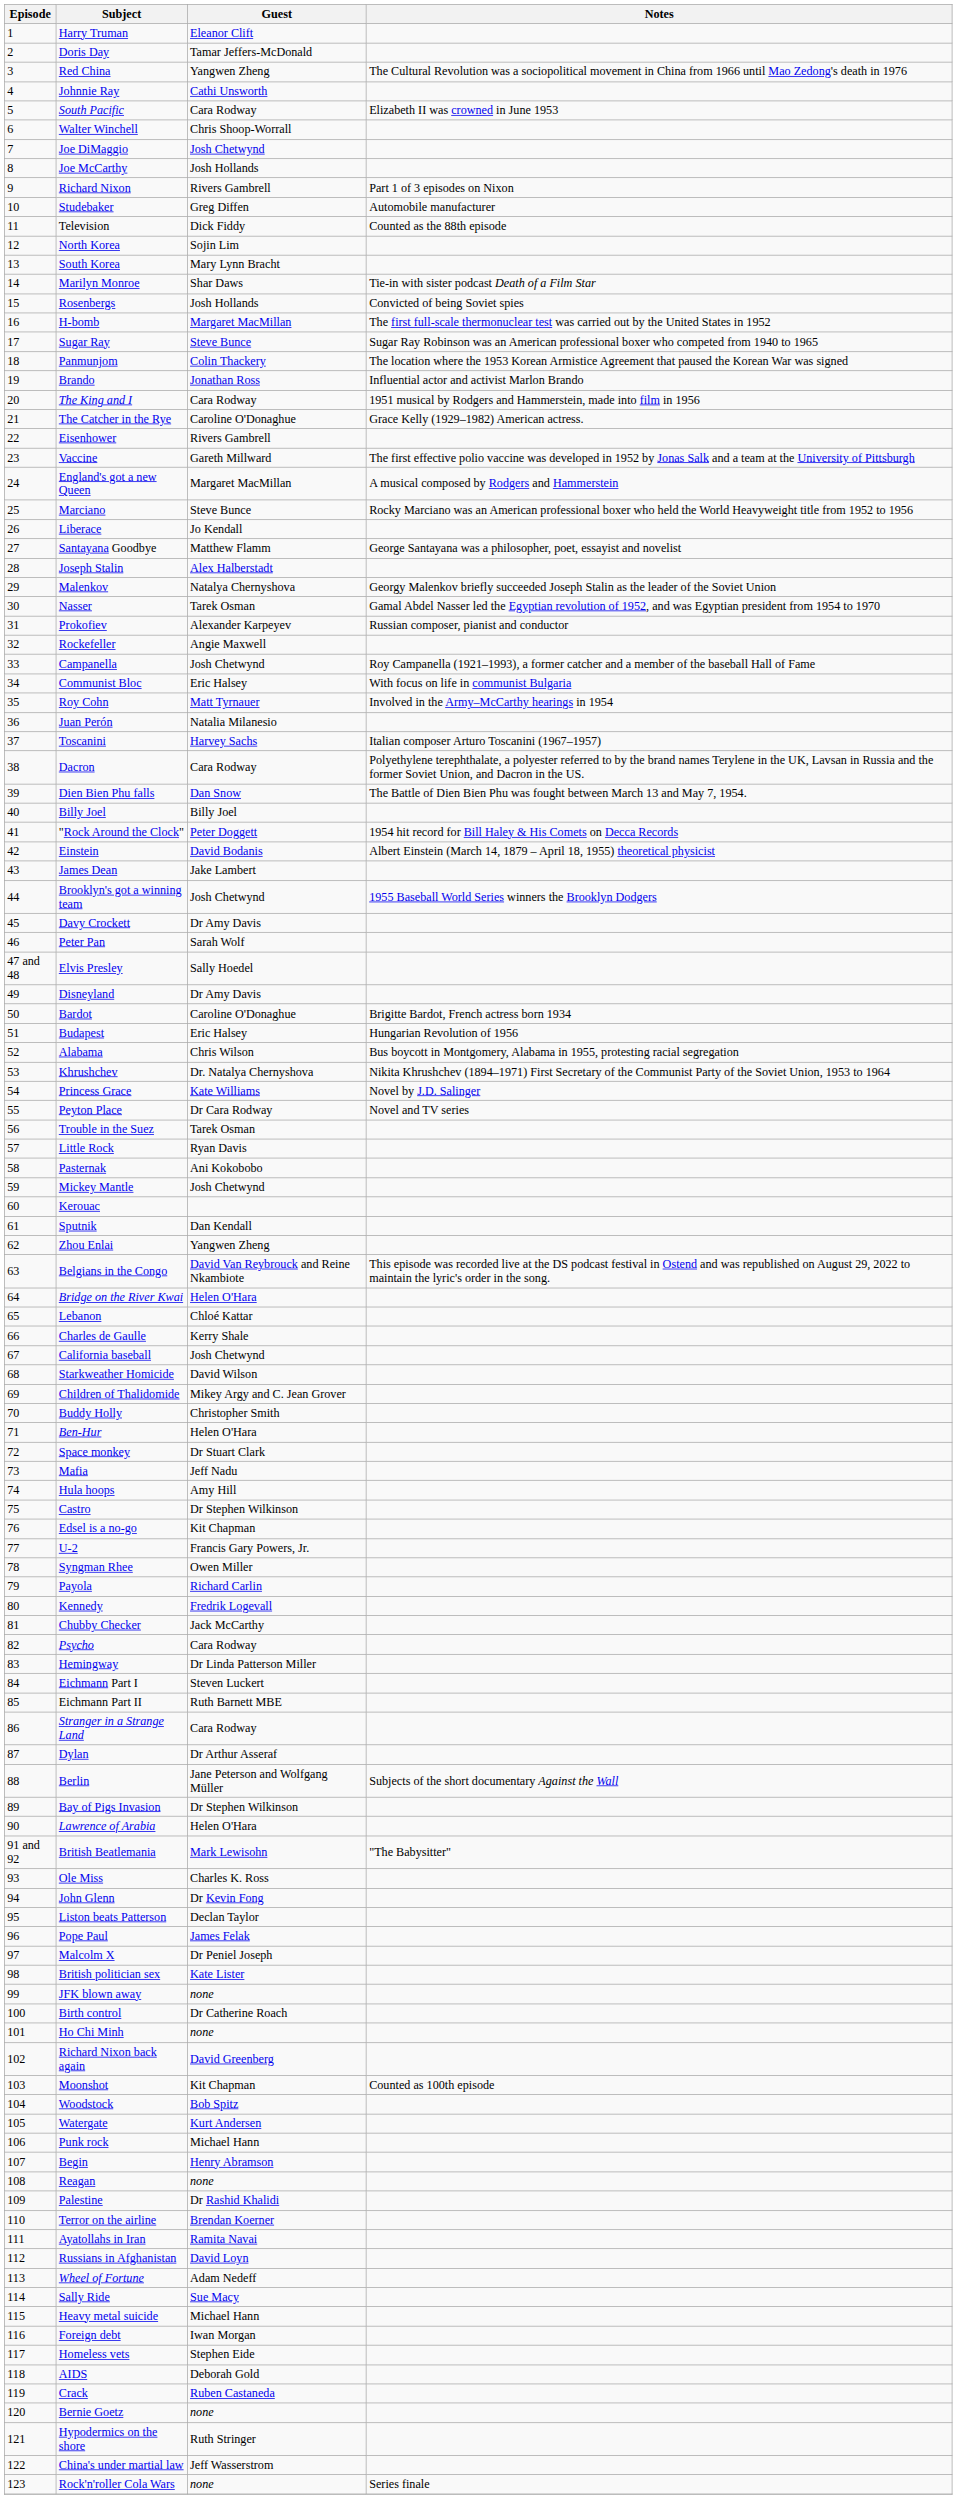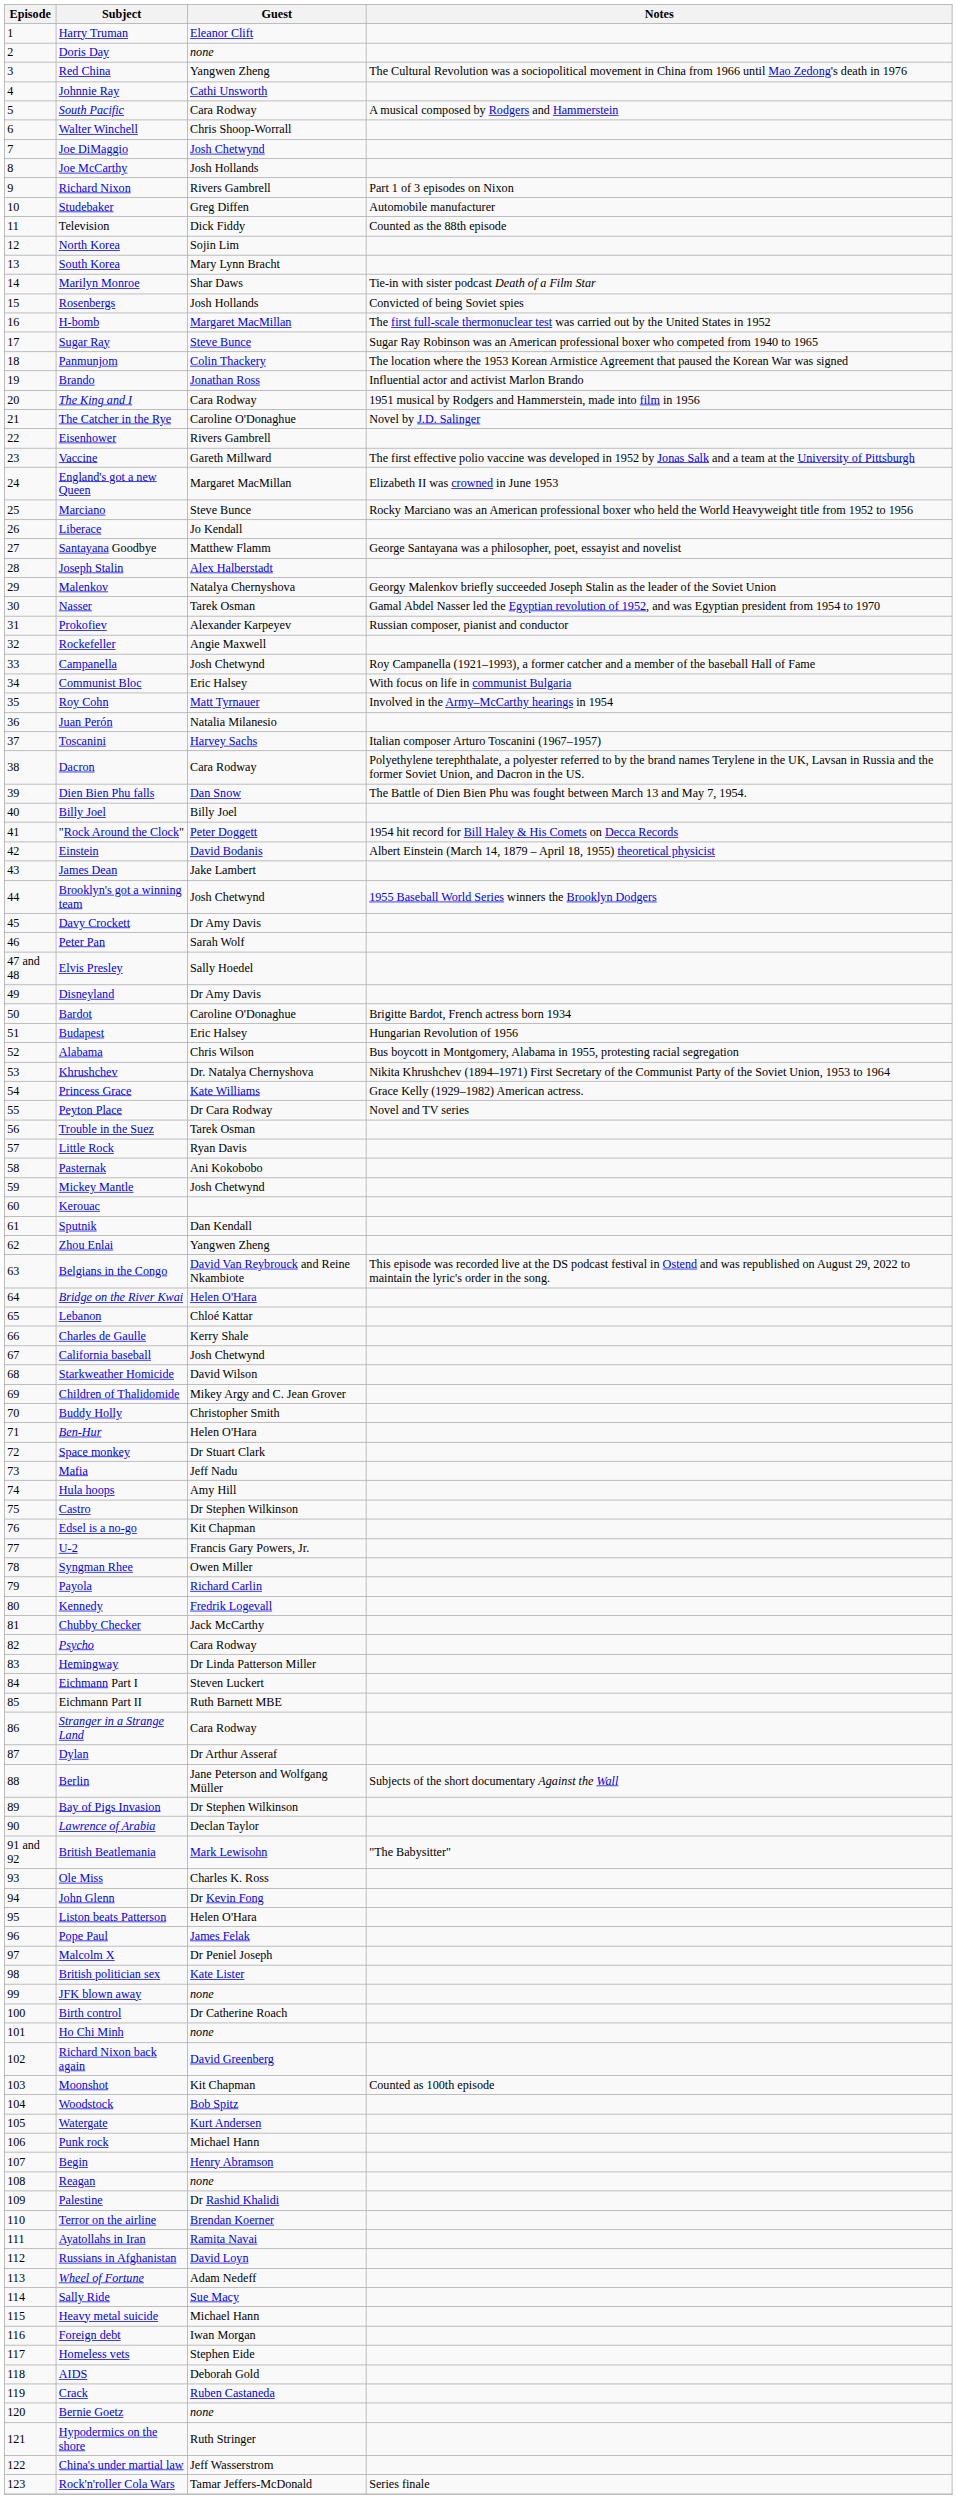Doris Day | Guest: Tamar Jeffers-McDonald -> none
South Pacific | Notes: Elizabeth II was crowned in June 1953 -> A musical composed by Rodgers and Hammerstein
The Catcher in the Rye | Notes: Grace Kelly (1929–1982) American actress. -> Novel by J.D. Salinger
England's got a new Queen | Notes: A musical composed by Rodgers and Hammerstein -> Elizabeth II was crowned in June 1953
Princess Grace | Notes: Novel by J.D. Salinger -> Grace Kelly (1929–1982) American actress.
Lawrence of Arabia | Guest: Helen O'Hara -> Declan Taylor
Liston beats Patterson | Guest: Declan Taylor -> Helen O'Hara
Rock'n'roller Cola Wars | Guest: none -> Tamar Jeffers-McDonald
